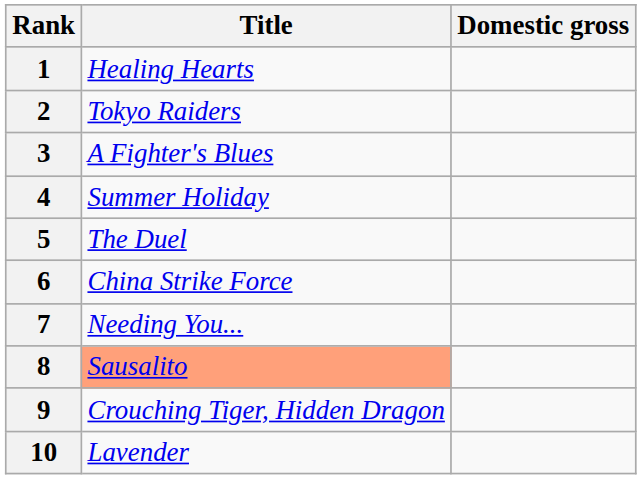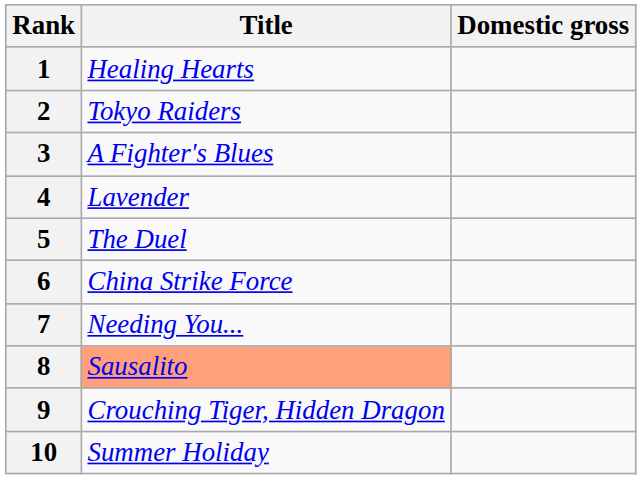4 | Title: Summer Holiday -> Lavender
10 | Title: Lavender -> Summer Holiday
